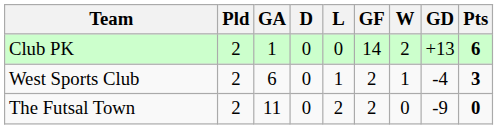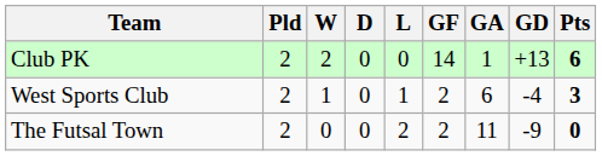columns swapped: W <-> GA
